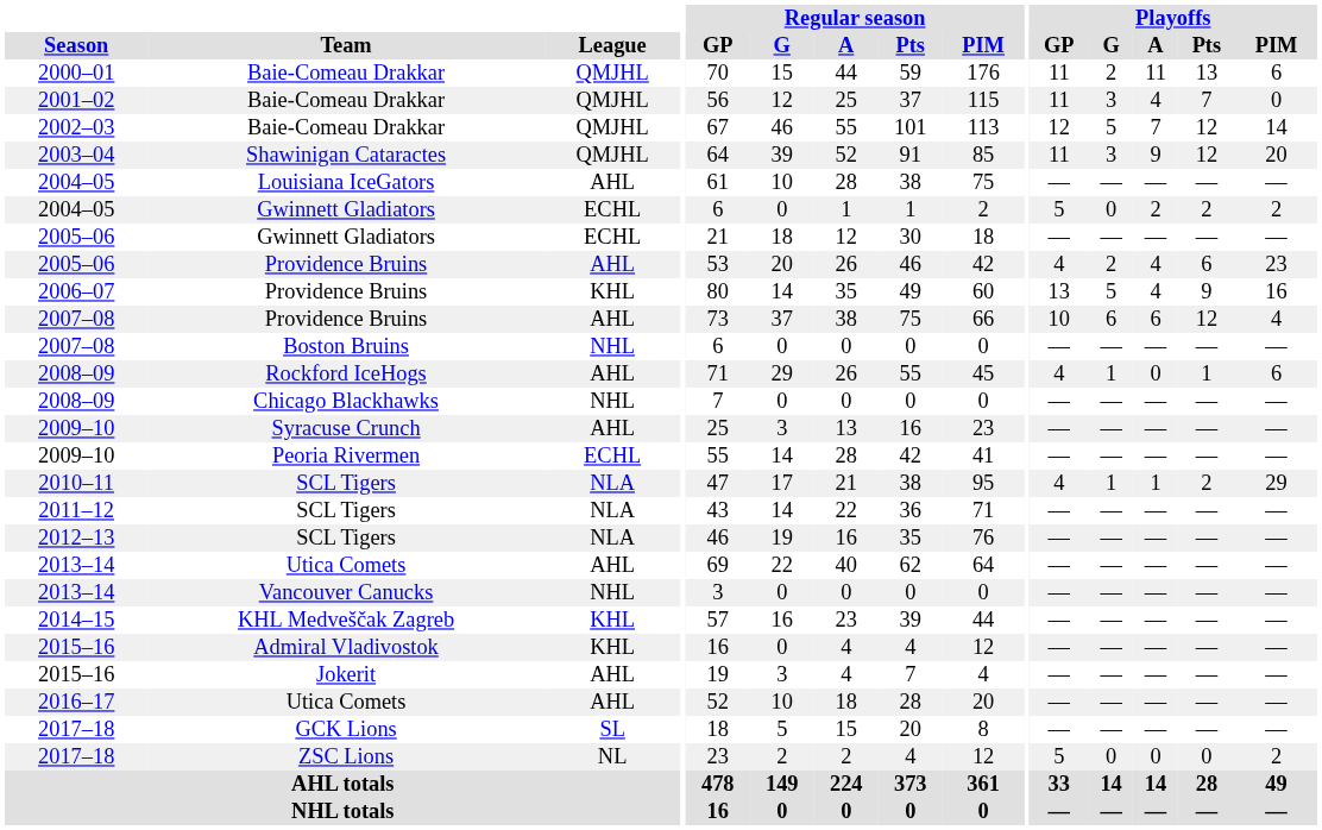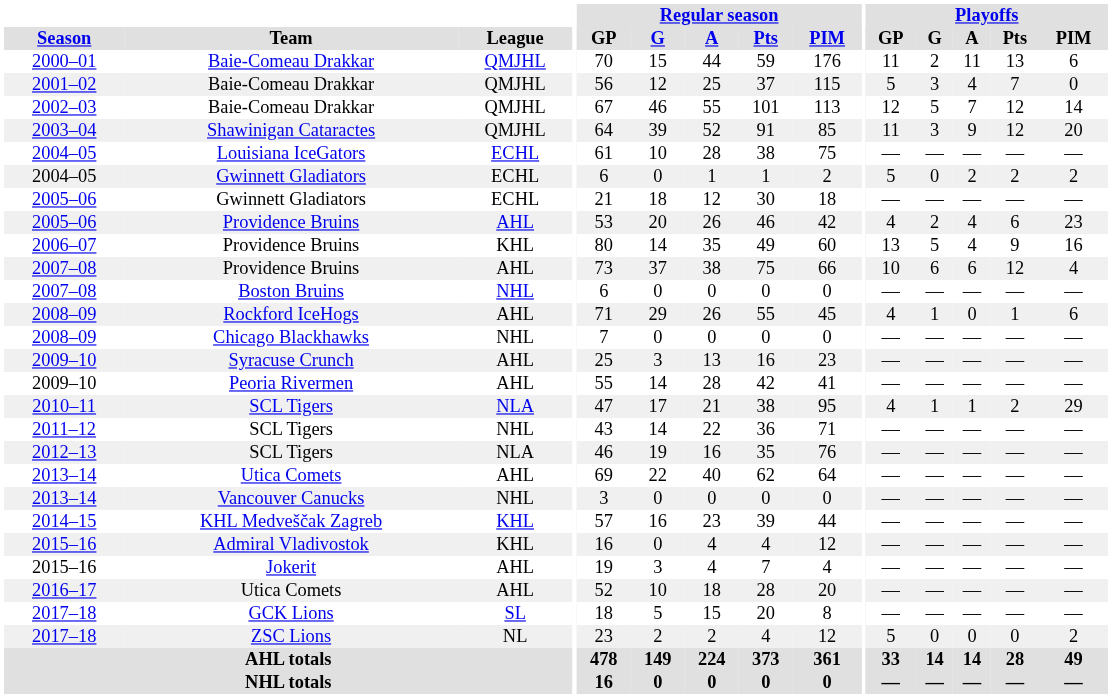2001–02 | Playoffs / GP: 11 -> 5
2004–05 / Louisiana IceGators | League: AHL -> ECHL
2009–10 / Peoria Rivermen | League: ECHL -> AHL
2011–12 | League: NLA -> NHL
